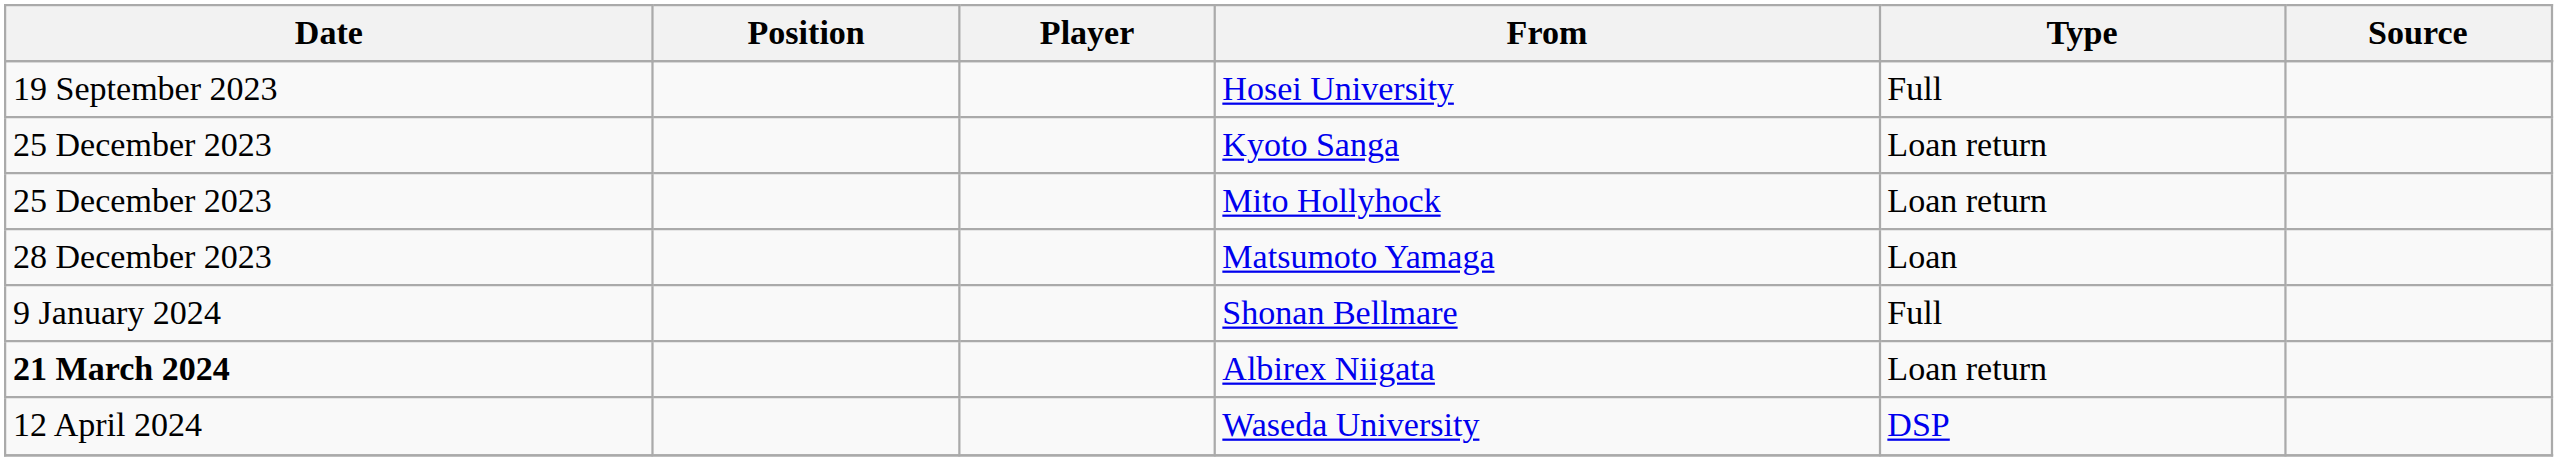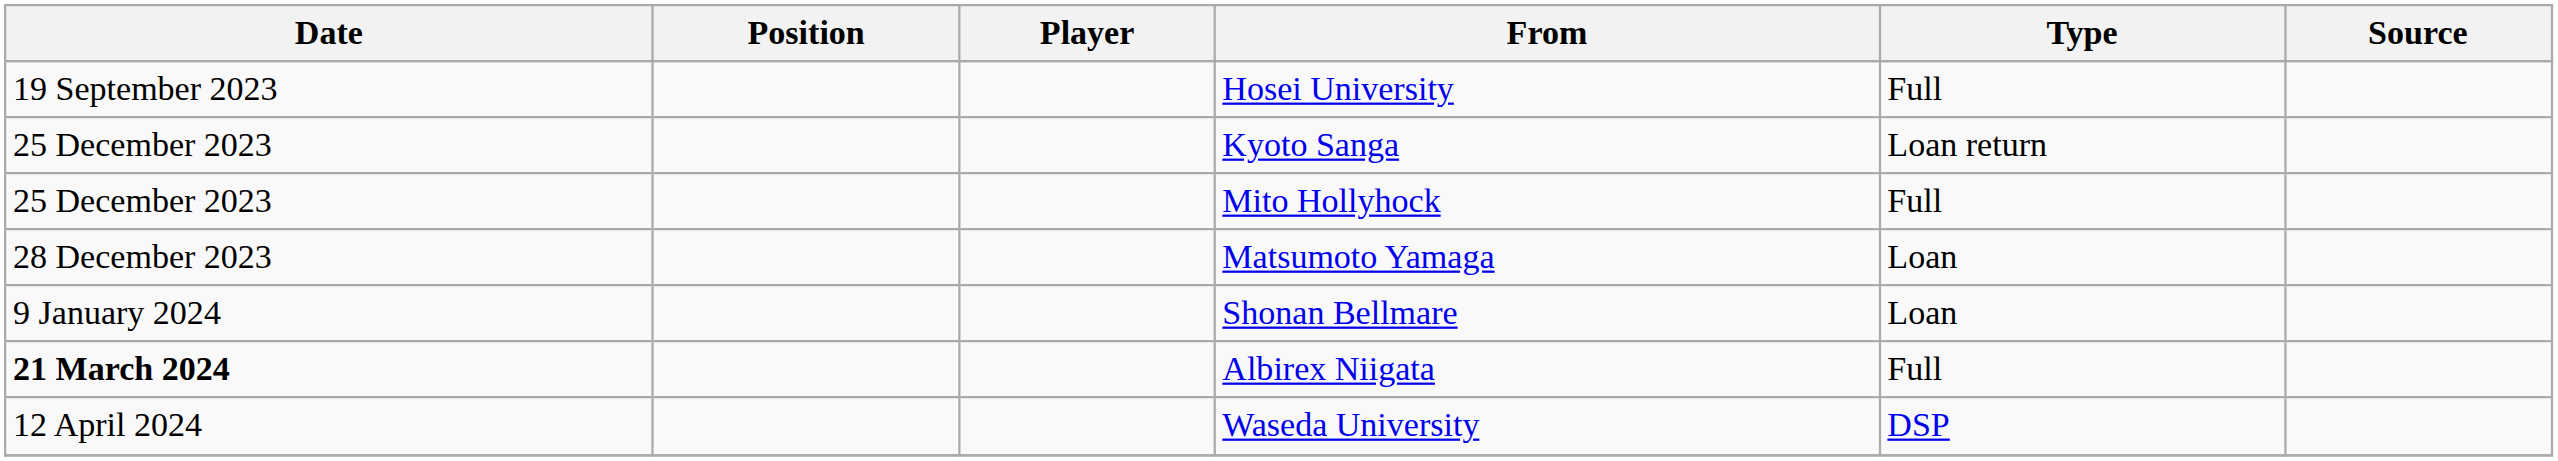Mito Hollyhock | Type: Loan return -> Full
Shonan Bellmare | Type: Full -> Loan
Albirex Niigata | Type: Loan return -> Full
